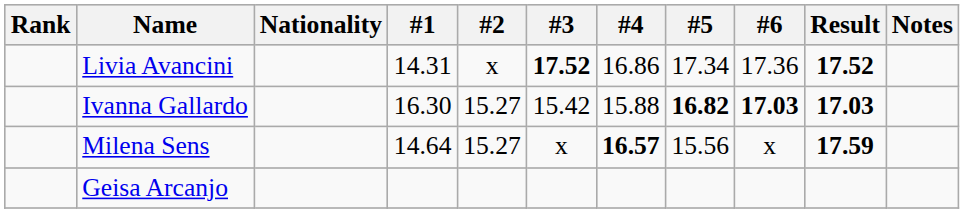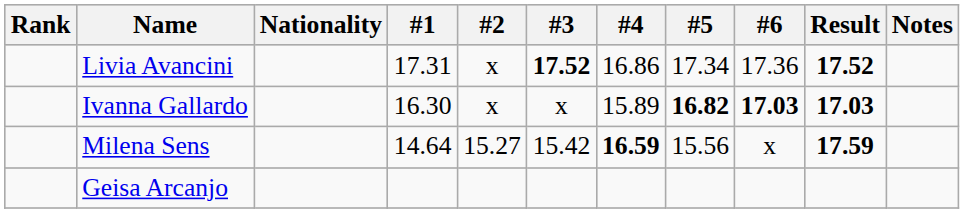Livia Avancini | #1: 14.31 -> 17.31
Ivanna Gallardo | #2: 15.27 -> x
Ivanna Gallardo | #3: 15.42 -> x
Ivanna Gallardo | #4: 15.88 -> 15.89
Milena Sens | #3: x -> 15.42
Milena Sens | #4: 16.57 -> 16.59
